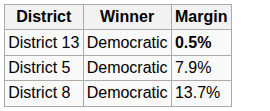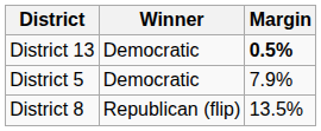District 8 | Winner: Democratic -> Republican (flip)
District 8 | Margin: 13.7% -> 13.5%
